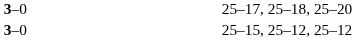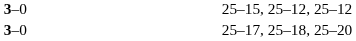rows swapped: 25–17, 25–18, 25–20 <-> 25–15, 25–12, 25–12
